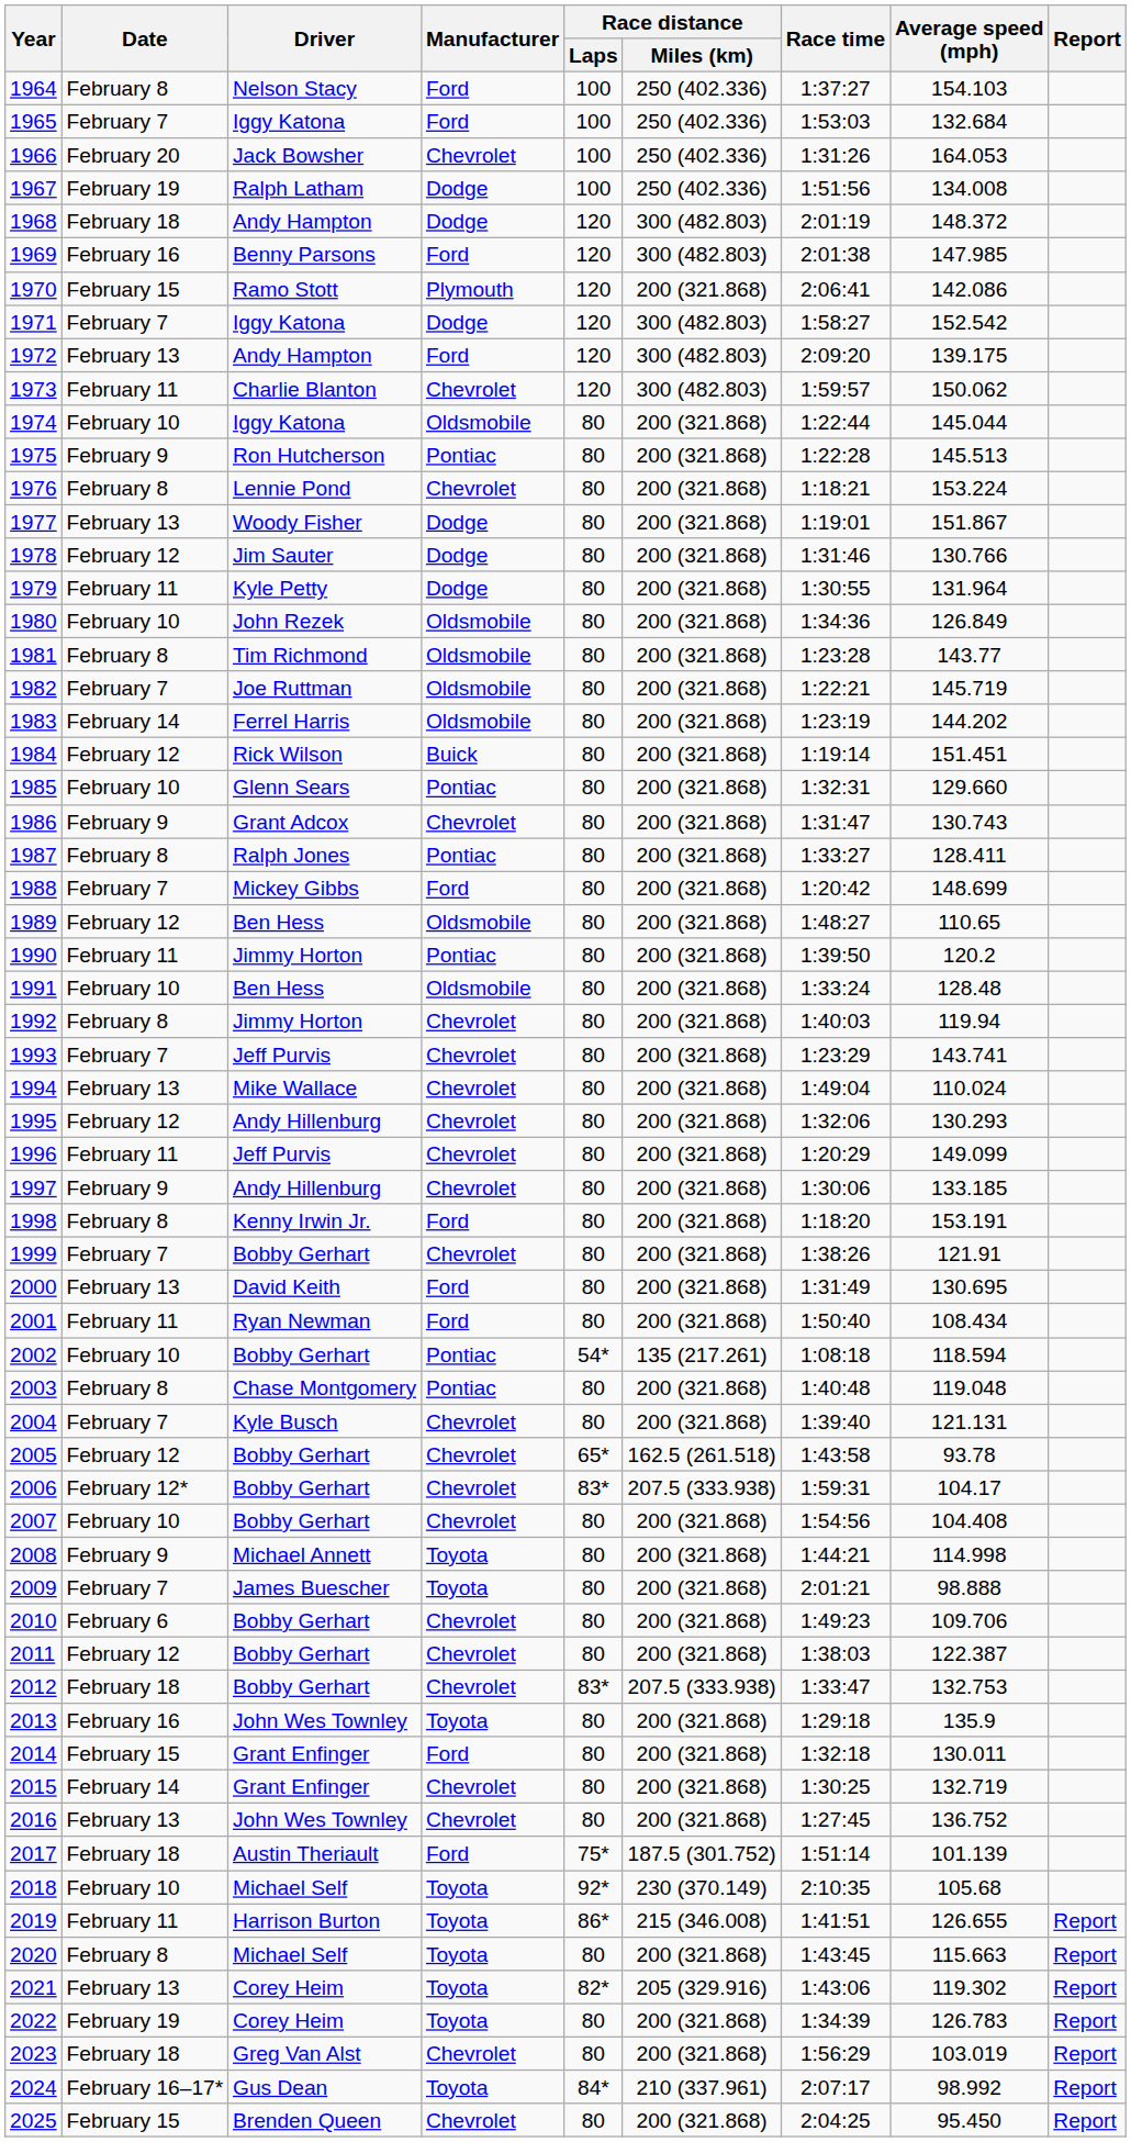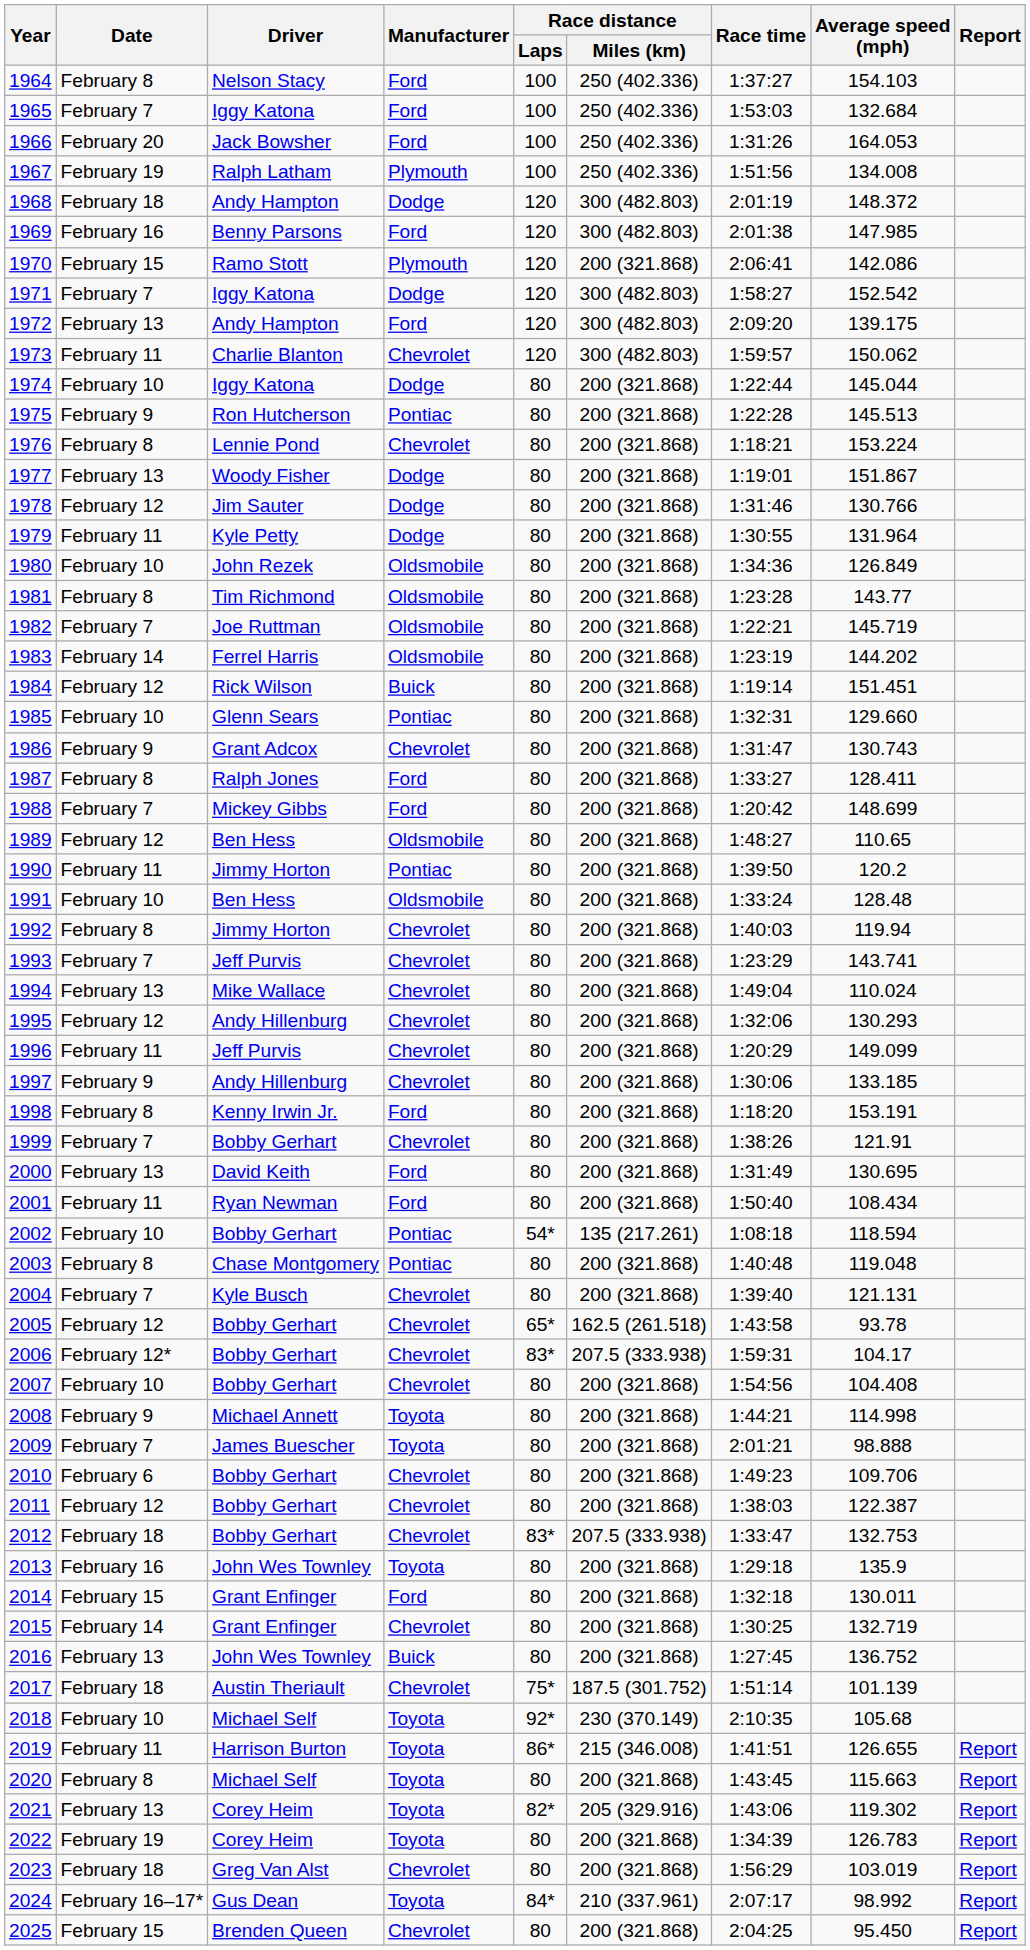1966 | Manufacturer: Chevrolet -> Ford
1967 | Manufacturer: Dodge -> Plymouth
1974 | Manufacturer: Oldsmobile -> Dodge
1987 | Manufacturer: Pontiac -> Ford
2016 | Manufacturer: Chevrolet -> Buick
2017 | Manufacturer: Ford -> Chevrolet
